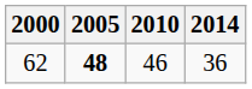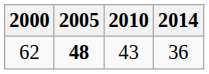62 | 2010: 46 -> 43
